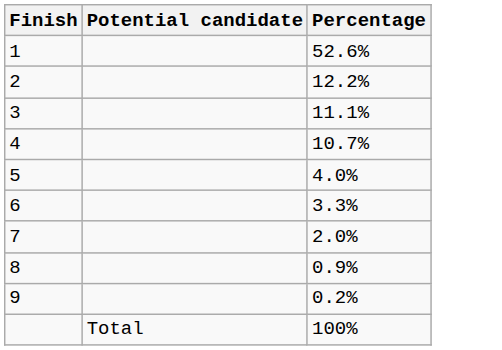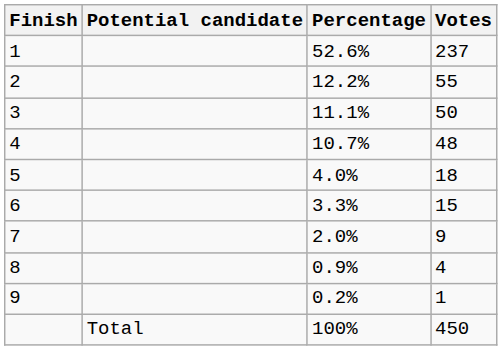+ column: Votes | 237 | 55 | 50 | 48 | 18 | 15 | 9 | 4 | 1 | 450
